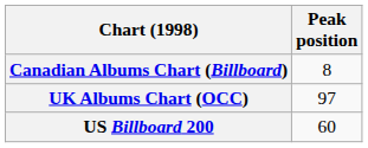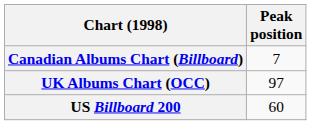Canadian Albums Chart (Billboard) | Peak position: 8 -> 7
